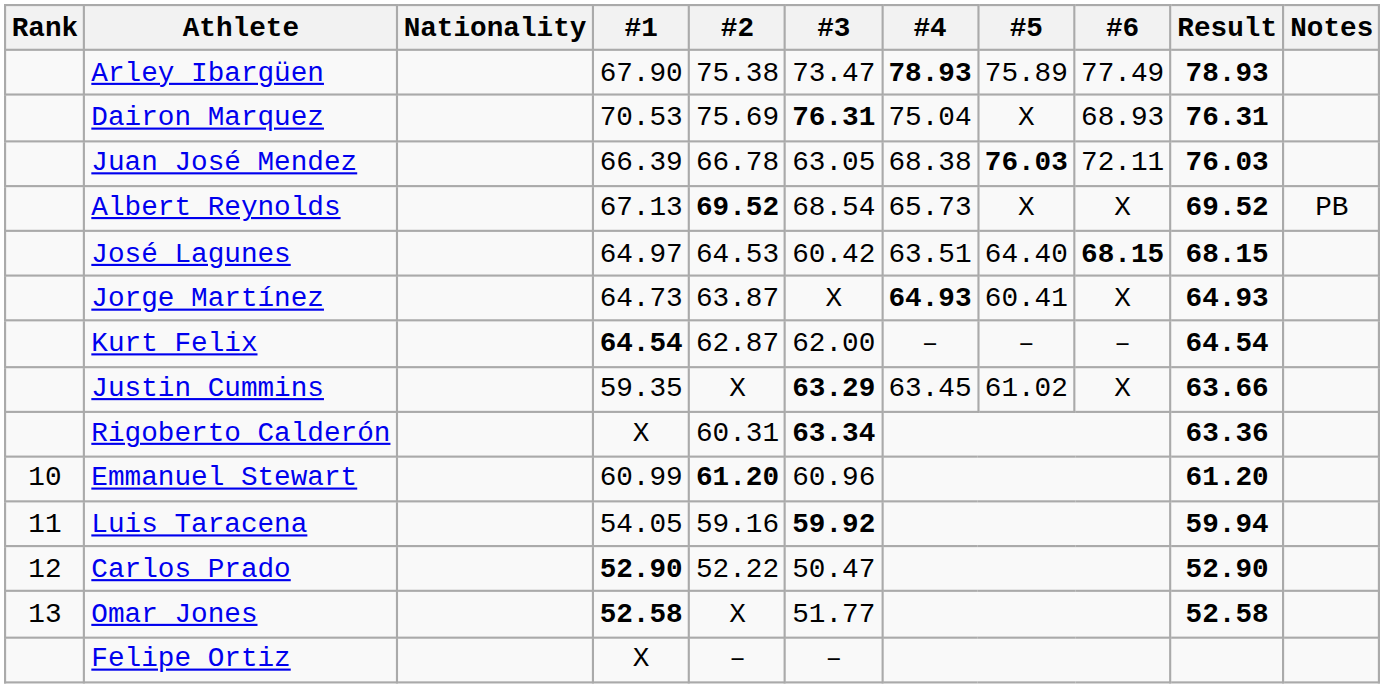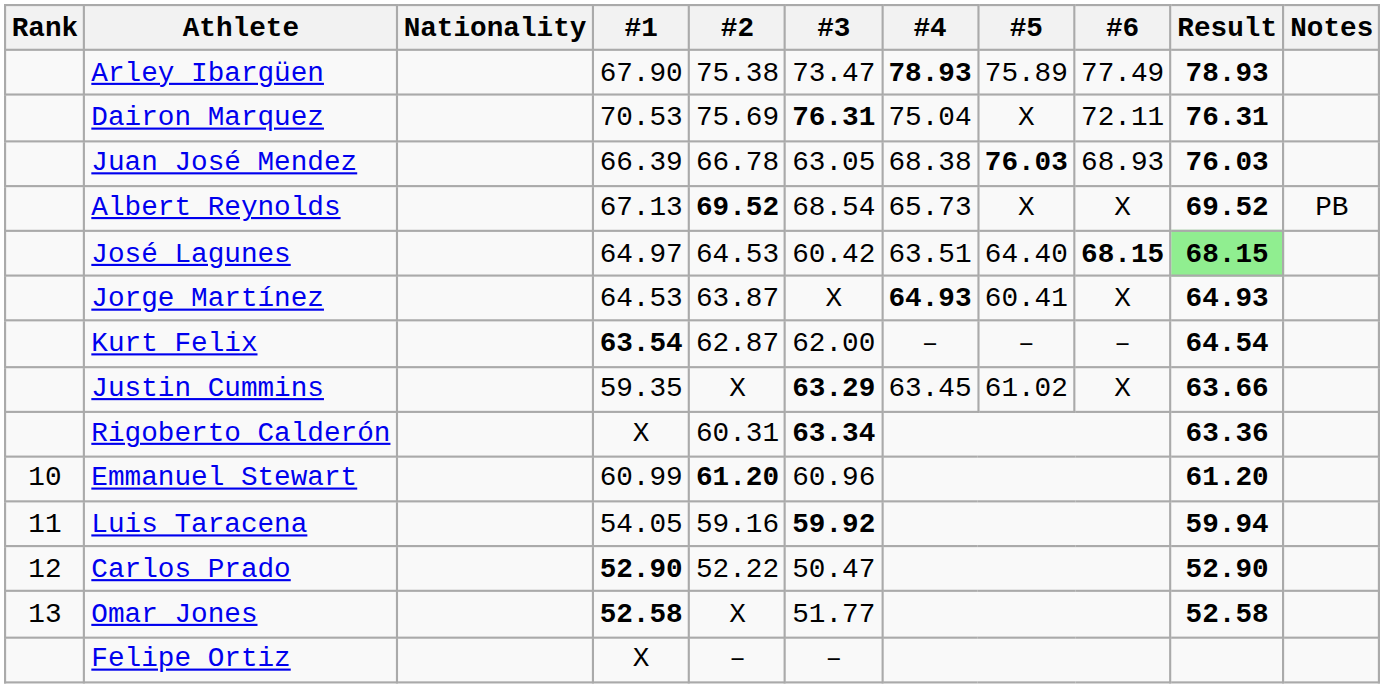Dairon Marquez | #6: 68.93 -> 72.11
Juan José Mendez | #6: 72.11 -> 68.93
José Lagunes | Result: no background -> lightgreen background
Jorge Martínez | #1: 64.73 -> 64.53
Kurt Felix | #1: 64.54 -> 63.54
